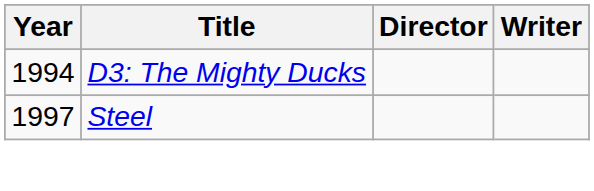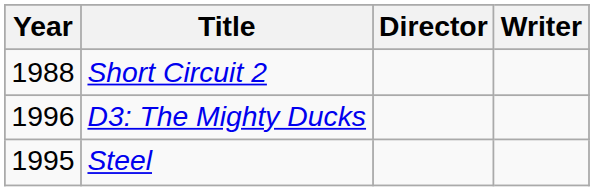+ row: 1988 | Short Circuit 2
D3: The Mighty Ducks | Year: 1994 -> 1996
Steel | Year: 1997 -> 1995
